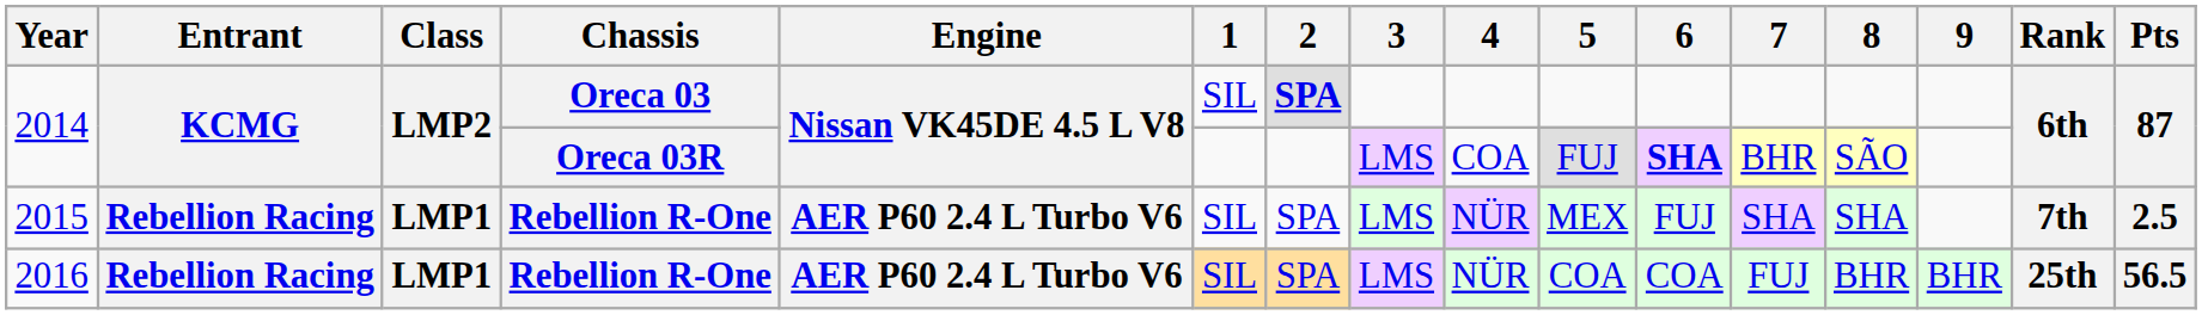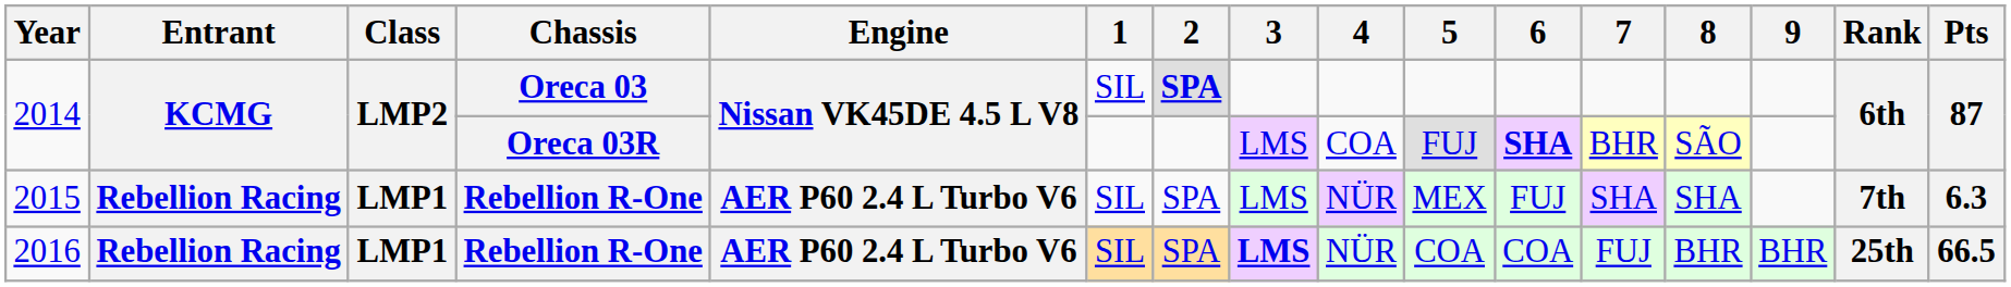2015 | Pts: 2.5 -> 6.3
2016 | 3: normal -> bold
2016 | Pts: 56.5 -> 66.5
